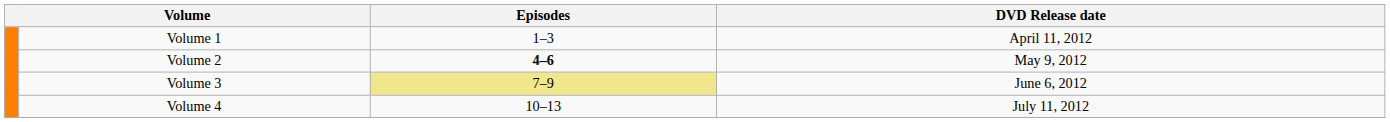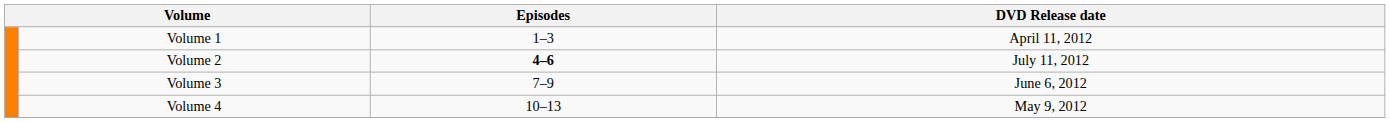Volume 2 | DVD Release date: May 9, 2012 -> July 11, 2012
Volume 3 | Episodes: khaki background -> no background
Volume 4 | DVD Release date: July 11, 2012 -> May 9, 2012
